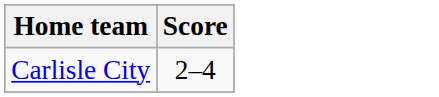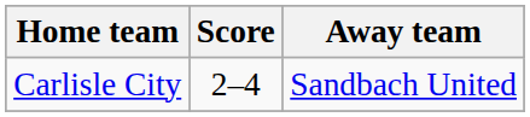+ column: Away team | Sandbach United
